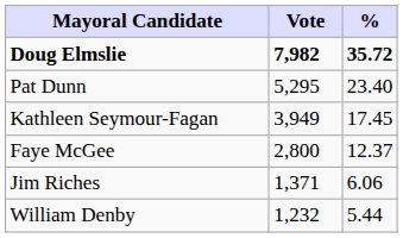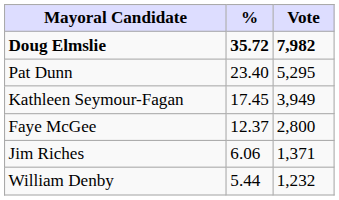columns swapped: Vote <-> %
